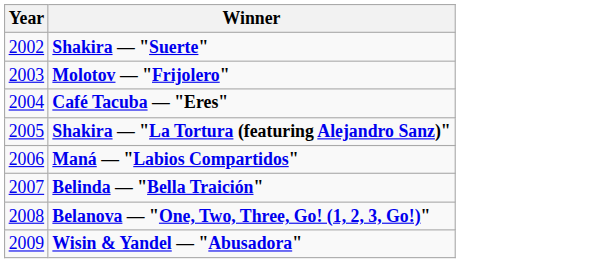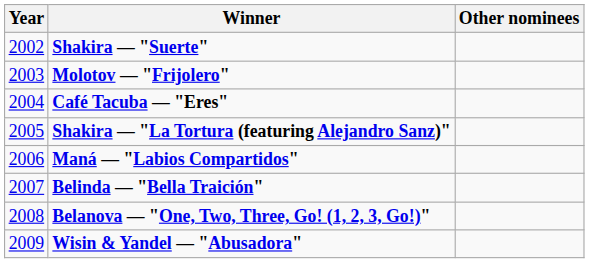+ column: Other nominees
